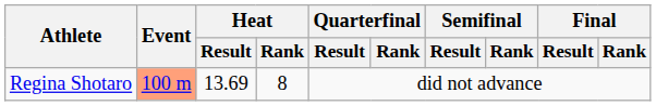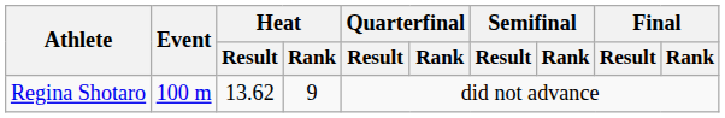Regina Shotaro | Event: lightsalmon background -> no background
Regina Shotaro | Heat / Result: 13.69 -> 13.62
Regina Shotaro | Heat / Rank: 8 -> 9
